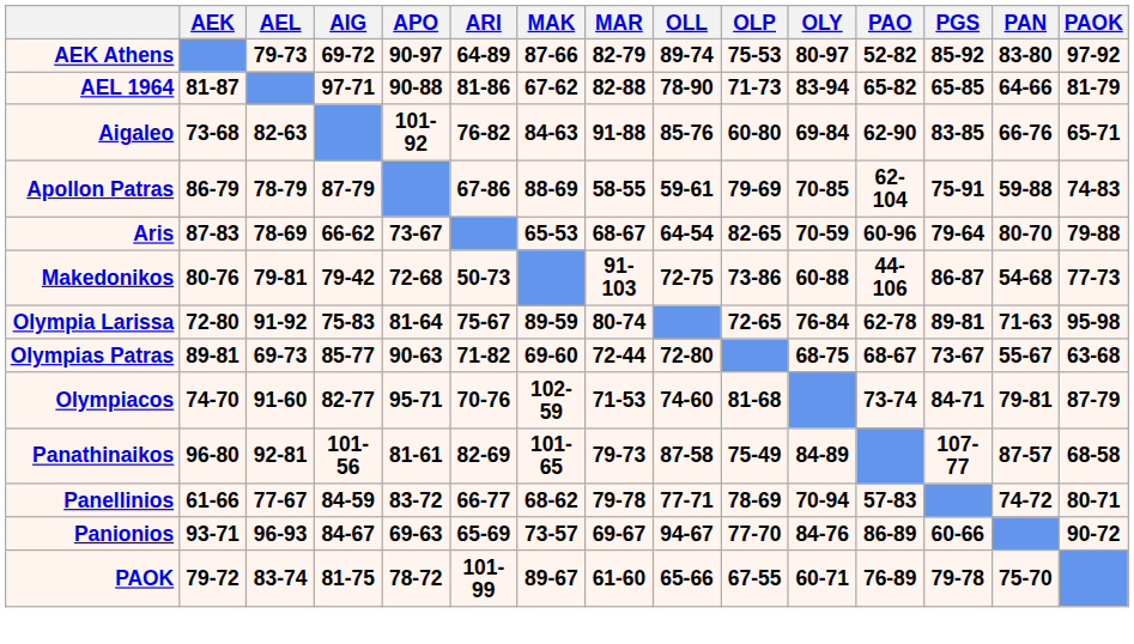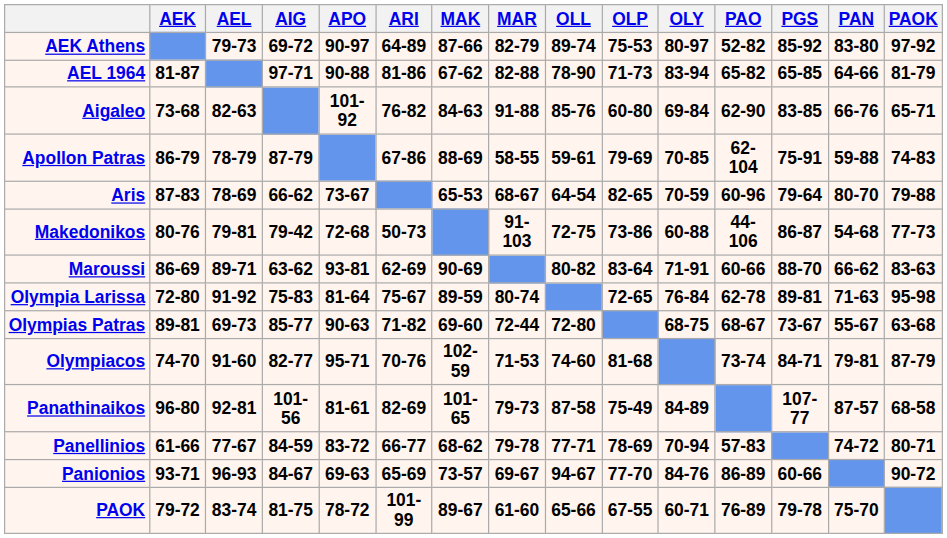+ row: Maroussi | 86-69 | 89-71 | 63-62 | 93-81 | 62-69 | 90-69 | 80-82 | 83-64 | 71-91 | 60-66 | 88-70 | 66-62 | 83-63
